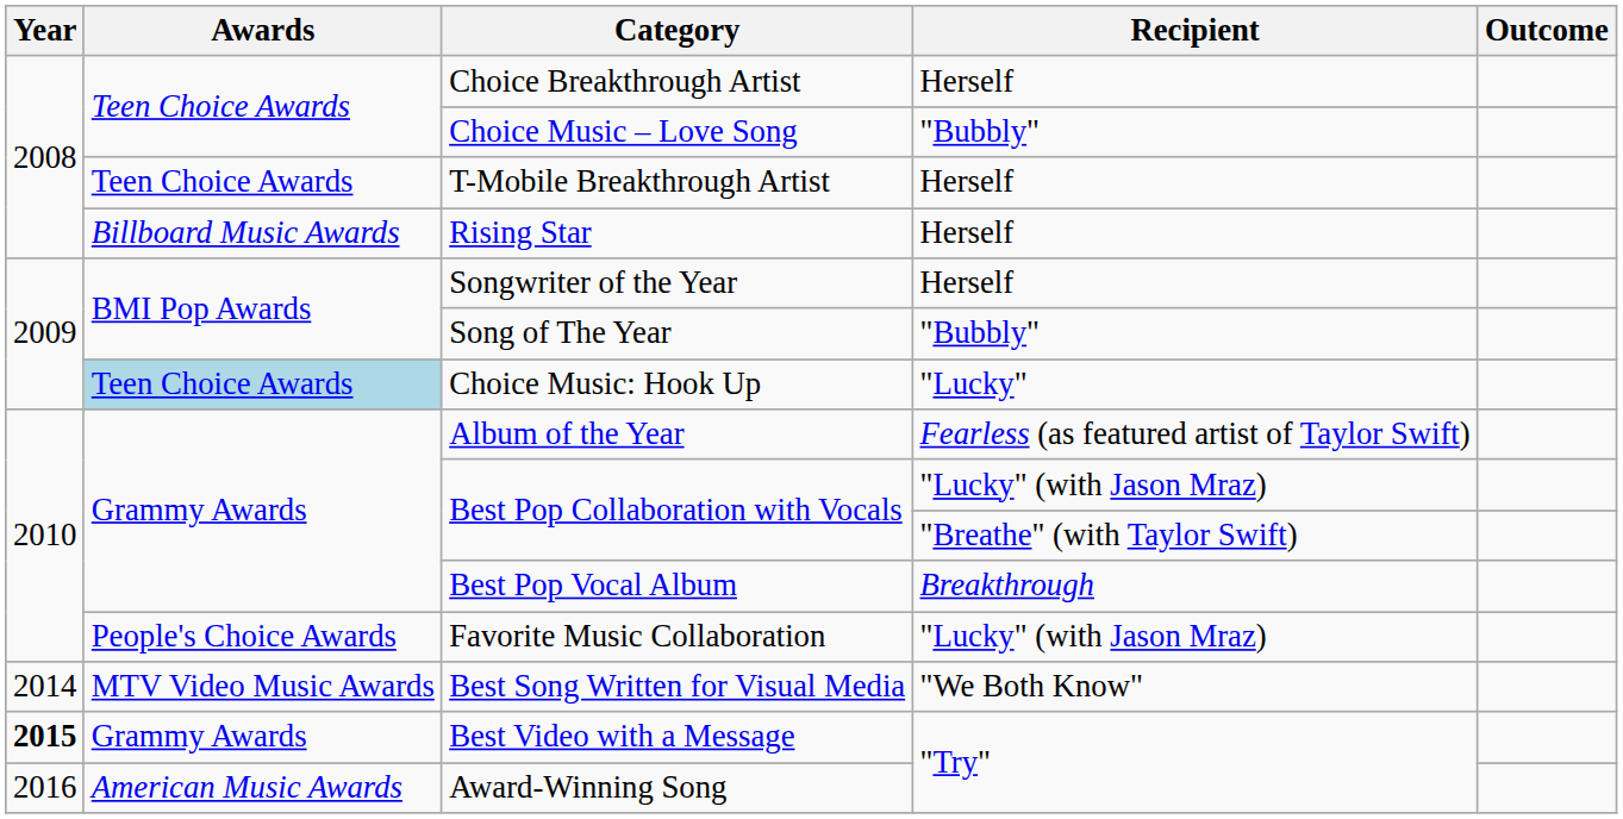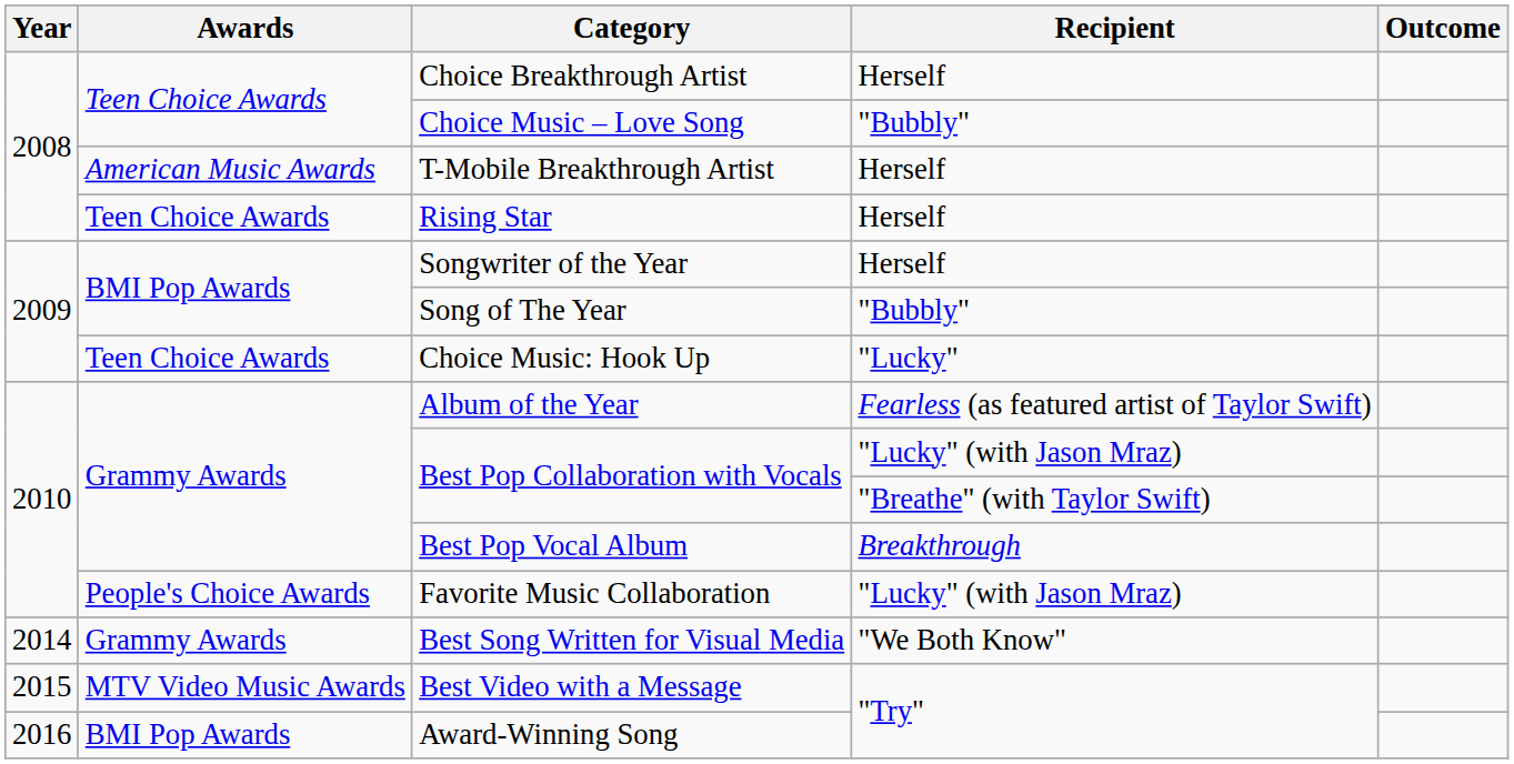T-Mobile Breakthrough Artist | Awards: Teen Choice Awards -> American Music Awards
Rising Star | Awards: Billboard Music Awards -> Teen Choice Awards
Choice Music: Hook Up | Awards: lightblue background -> no background
Best Song Written for Visual Media | Awards: MTV Video Music Awards -> Grammy Awards
Best Video with a Message | Year: bold -> normal
Best Video with a Message | Awards: Grammy Awards -> MTV Video Music Awards
Award-Winning Song | Awards: American Music Awards -> BMI Pop Awards
